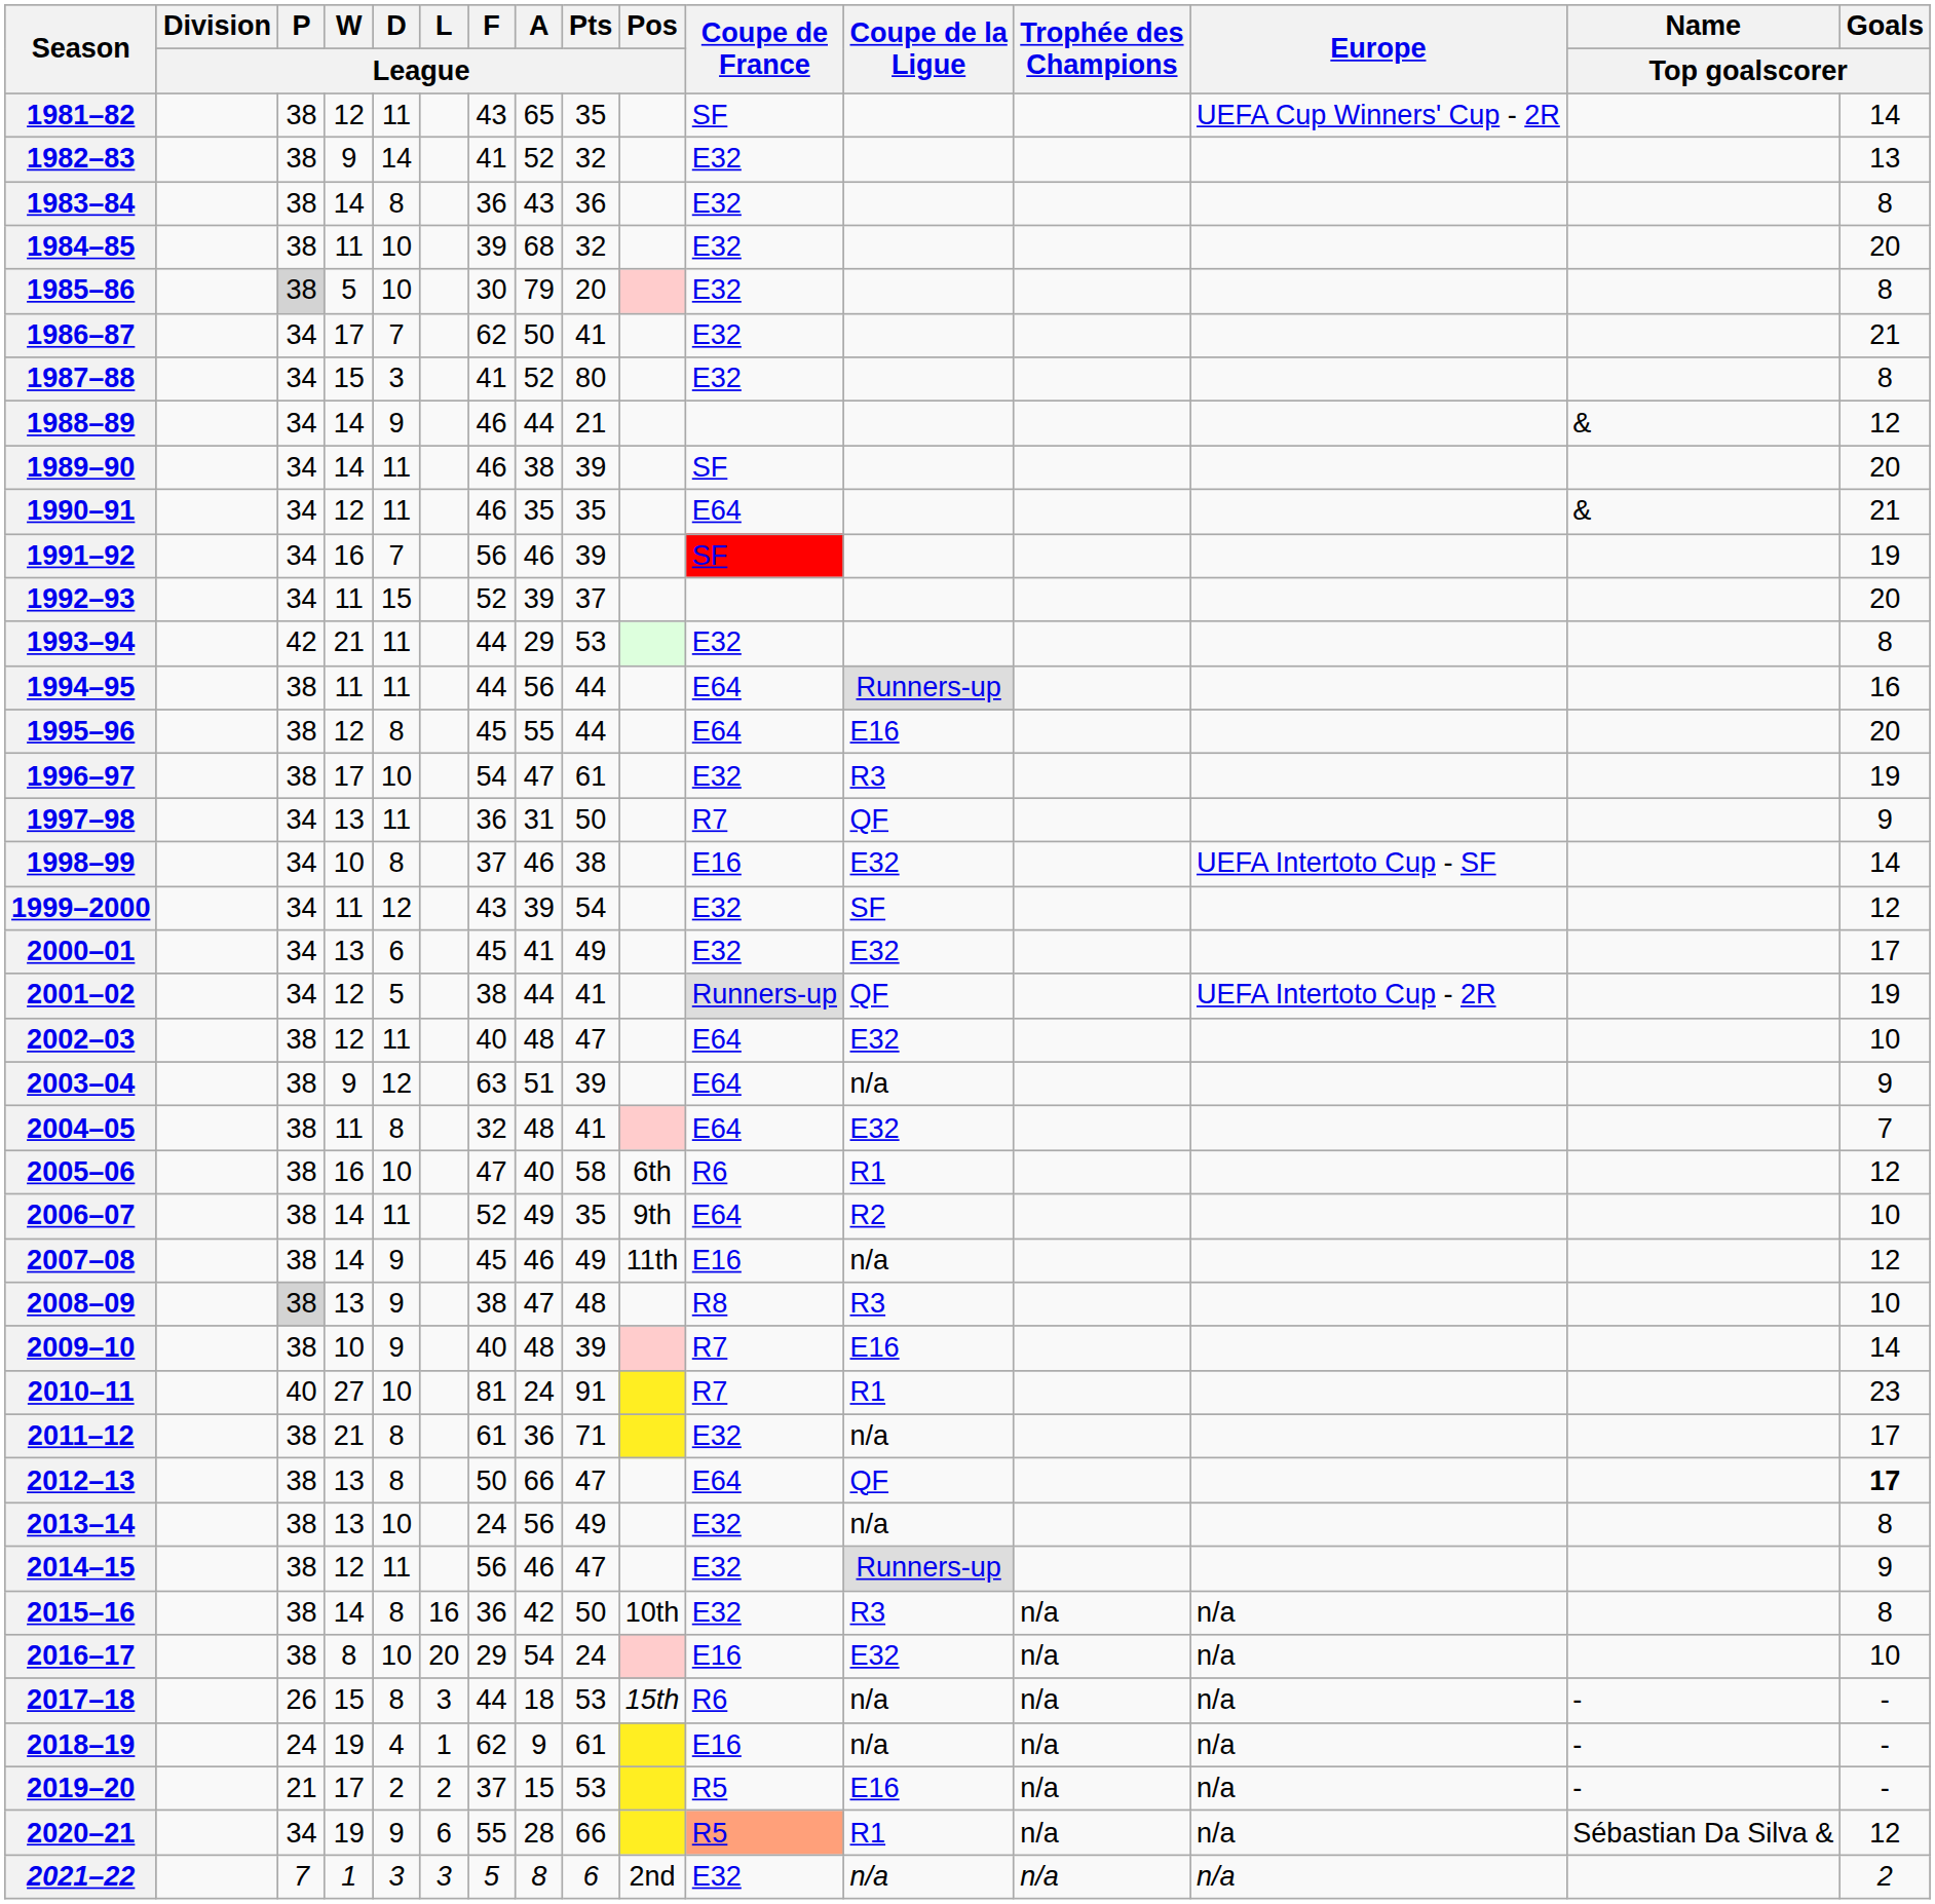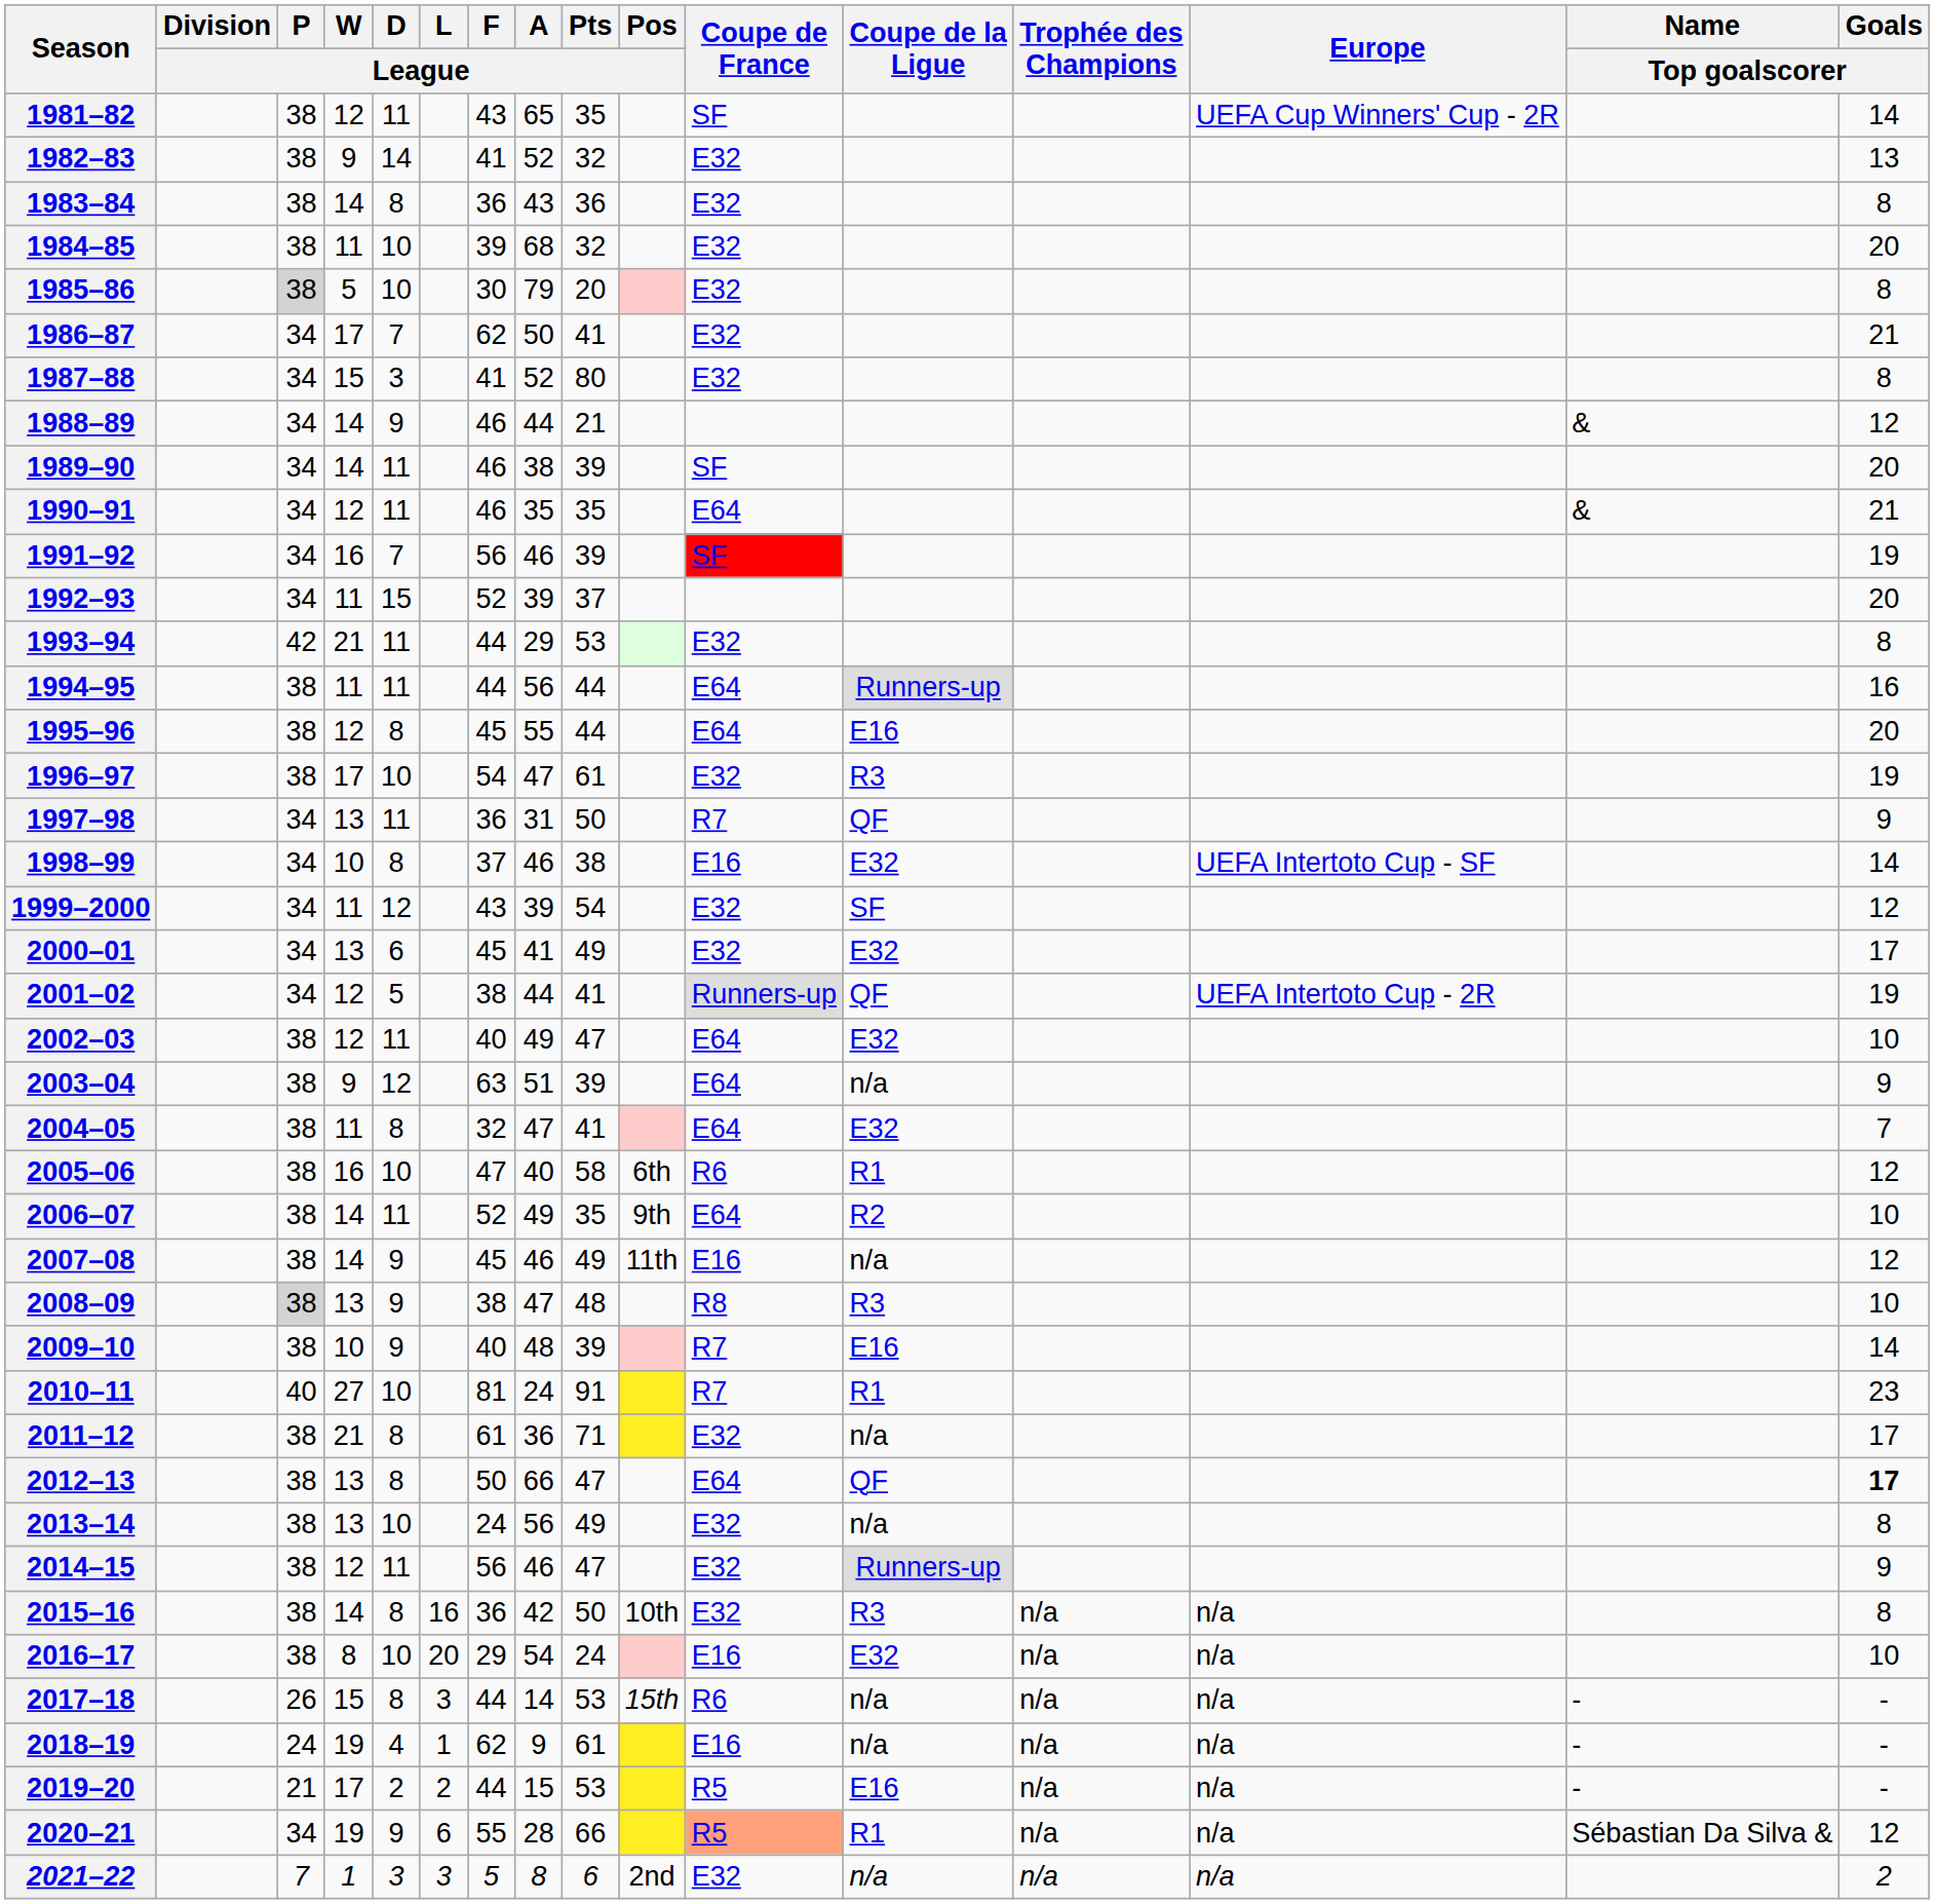2002–03 | A / League: 48 -> 49
2004–05 | A / League: 48 -> 47
2017–18 | A / League: 18 -> 14
2019–20 | F / League: 37 -> 44
